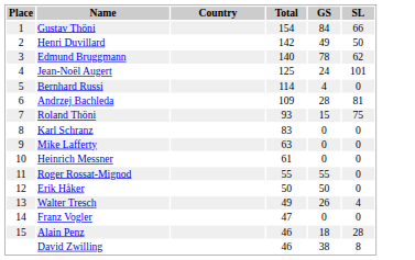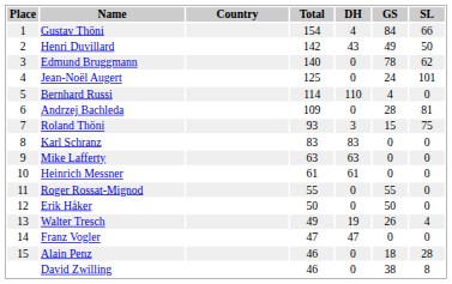+ column: DH | 4 | 43 | 0 | 0 | 110 | 0 | 3 | 83 | 63 | 61 | 0 | 0 | 19 | 47 | 0 | 0
